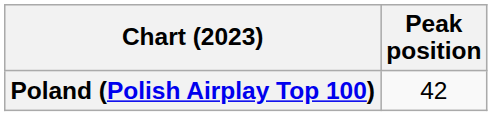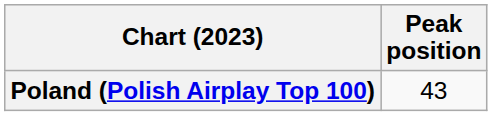Poland (Polish Airplay Top 100) | Peak position: 42 -> 43
